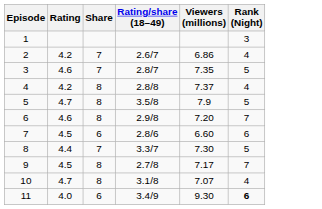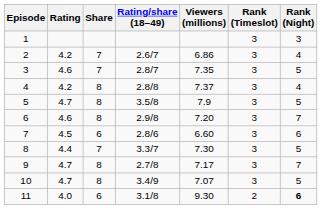+ column: Rank (Timeslot) | 3 | 3 | 3 | 3 | 3 | 3 | 3 | 3 | 3 | 3 | 2
9 | Rating: 4.5 -> 4.7
10 | Rating/share (18–49): 3.1/8 -> 3.4/9
10 | Rank (Night): 4 -> 5
11 | Rating/share (18–49): 3.4/9 -> 3.1/8
